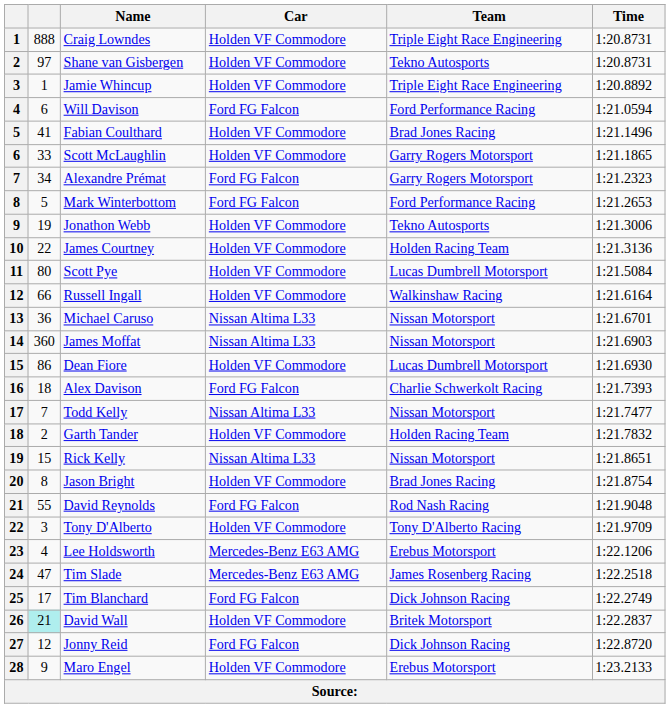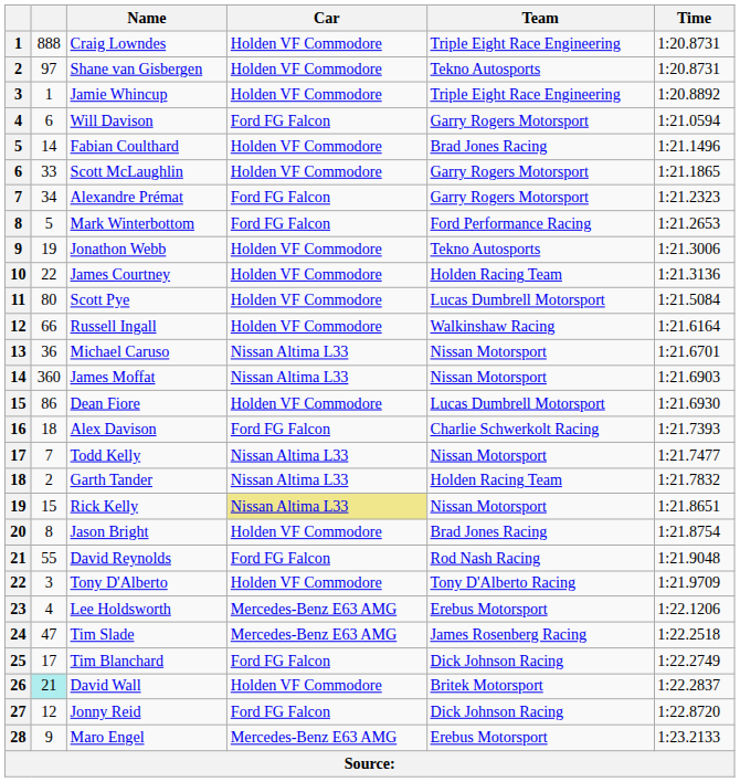Will Davison | Team: Ford Performance Racing -> Garry Rogers Motorsport
Fabian Coulthard | column 2: 41 -> 14
Garth Tander | Car: Holden VF Commodore -> Nissan Altima L33
Rick Kelly | Car: no background -> khaki background
Maro Engel | Car: Holden VF Commodore -> Mercedes-Benz E63 AMG
